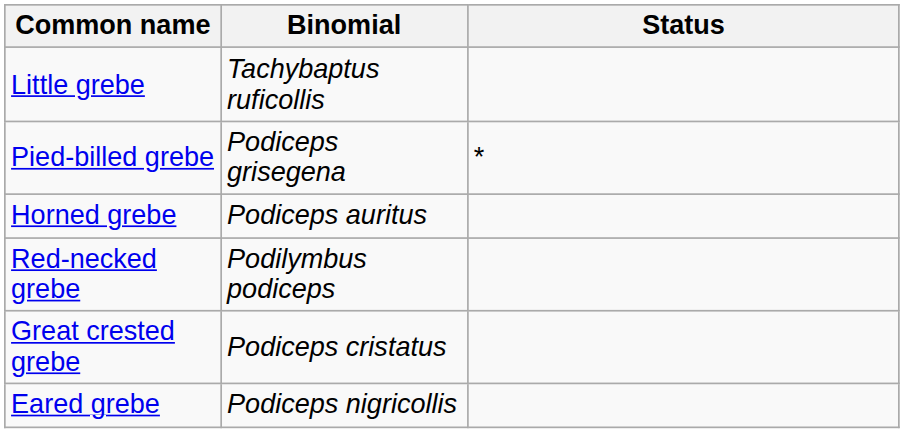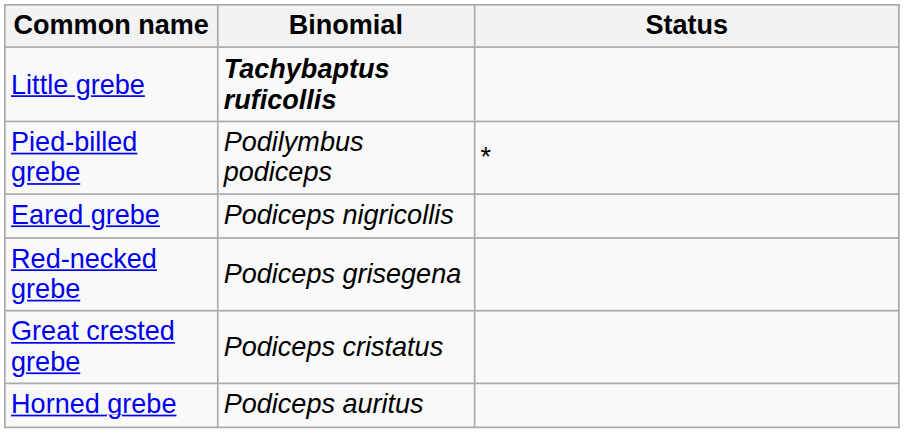Little grebe | Binomial: normal -> bold
Pied-billed grebe | Binomial: Podiceps grisegena -> Podilymbus podiceps
rows swapped: Horned grebe <-> Eared grebe
Red-necked grebe | Binomial: Podilymbus podiceps -> Podiceps grisegena
